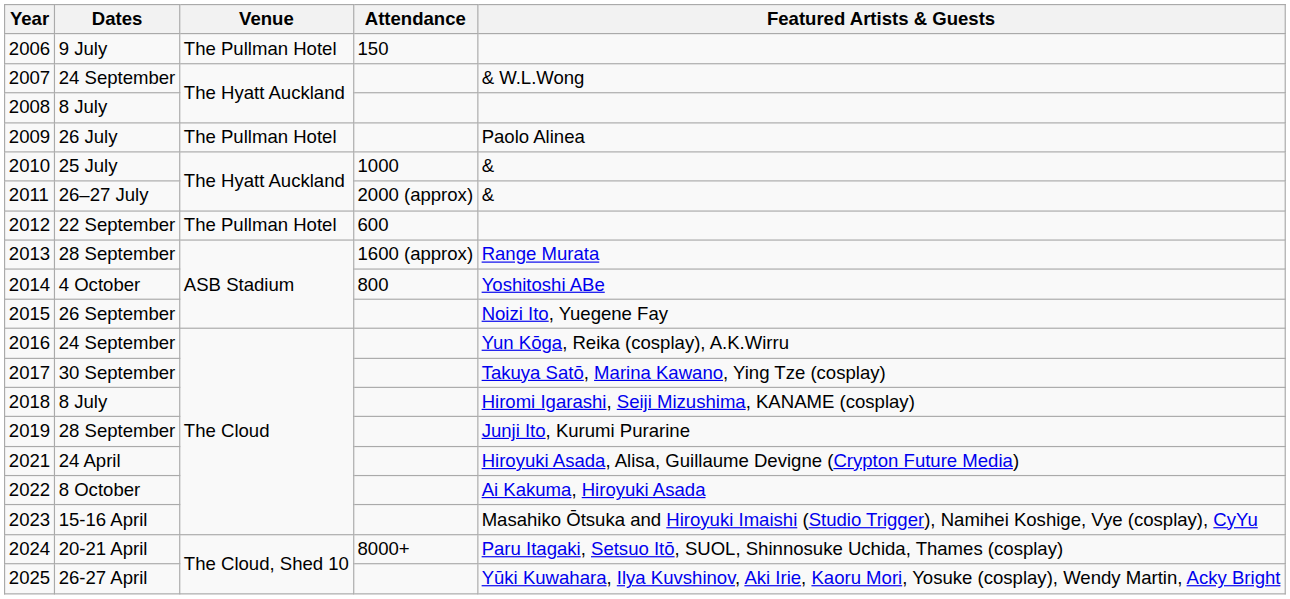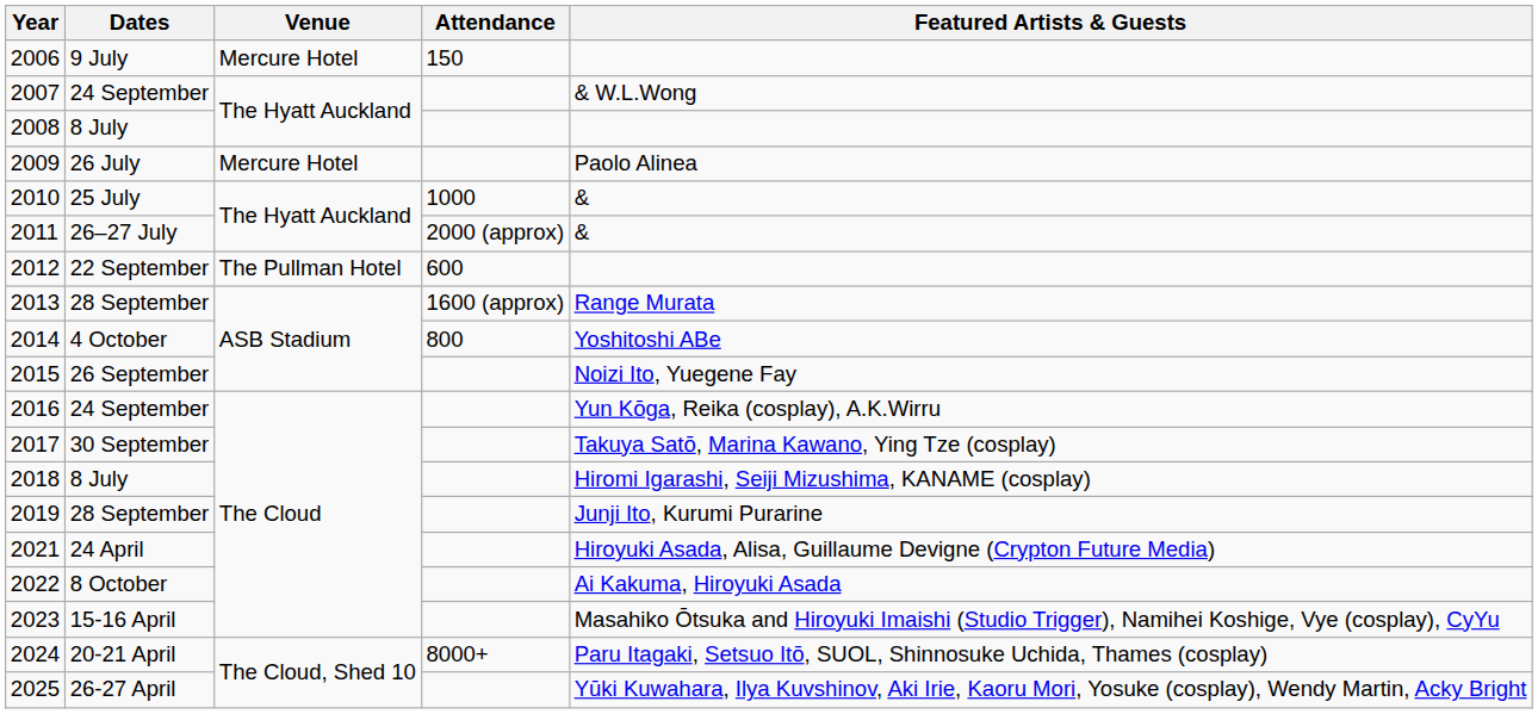2006 | Venue: The Pullman Hotel -> Mercure Hotel
2009 | Venue: The Pullman Hotel -> Mercure Hotel
